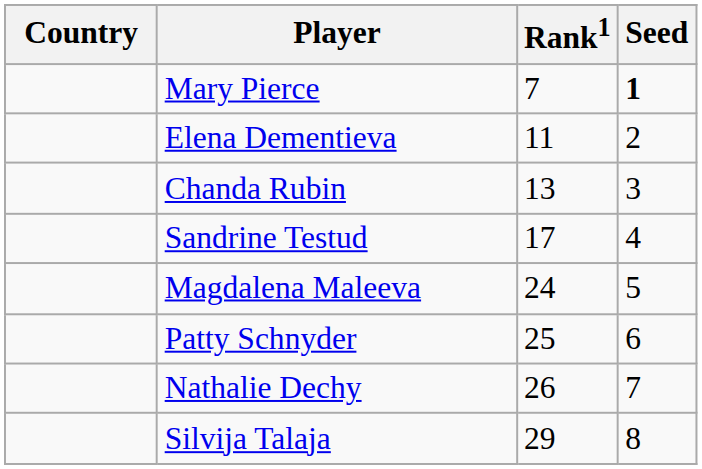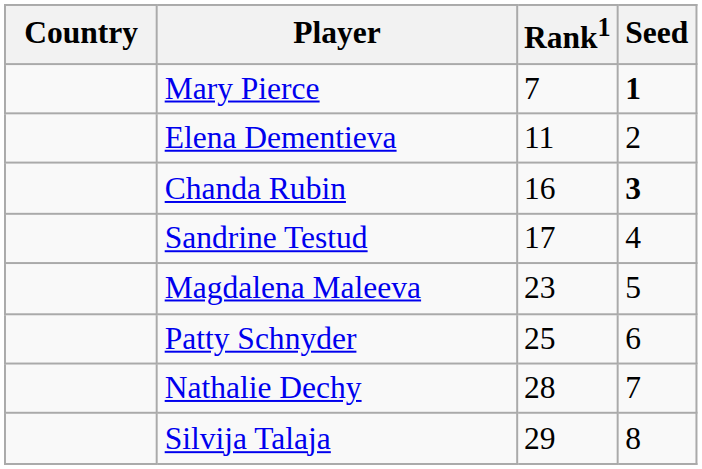Chanda Rubin | Rank1: 13 -> 16
Chanda Rubin | Seed: normal -> bold
Magdalena Maleeva | Rank1: 24 -> 23
Nathalie Dechy | Rank1: 26 -> 28
